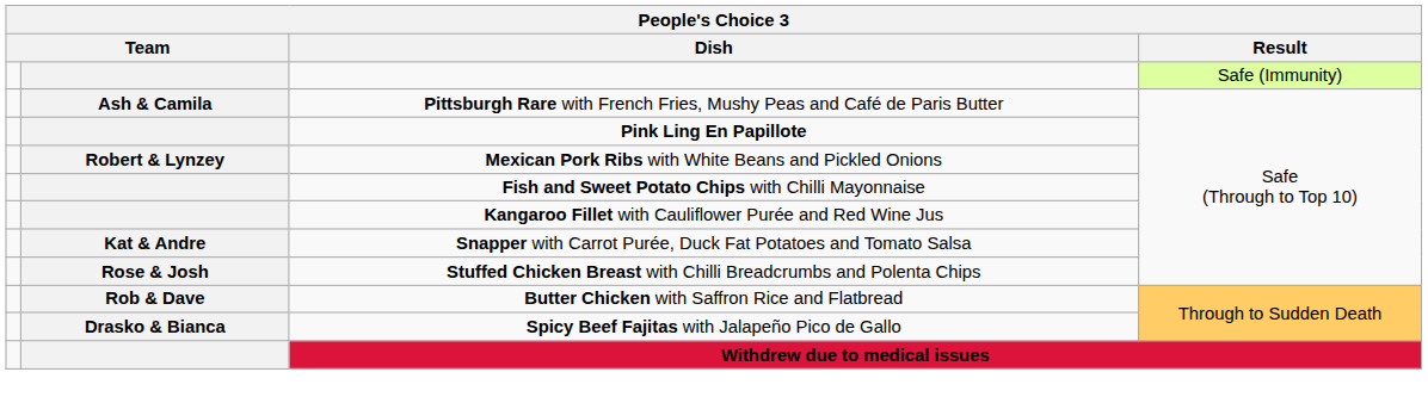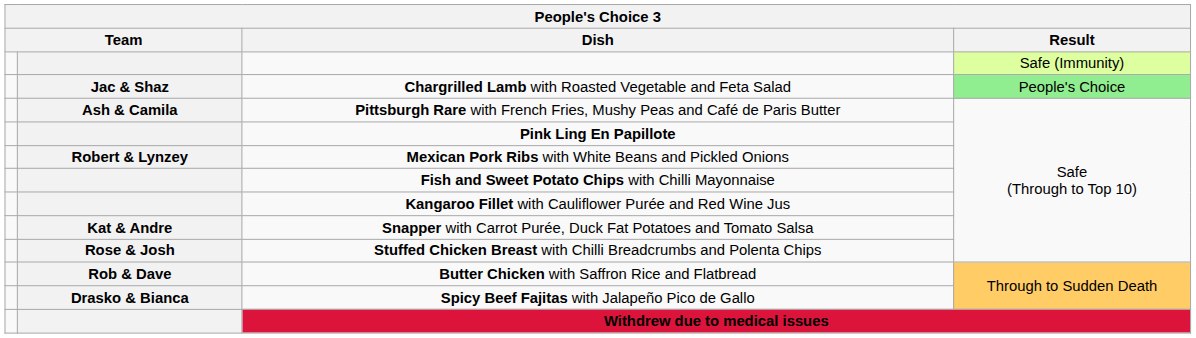+ row: Jac & Shaz | Chargrilled Lamb with Roasted Vegetable and Feta Salad | People's Choice
